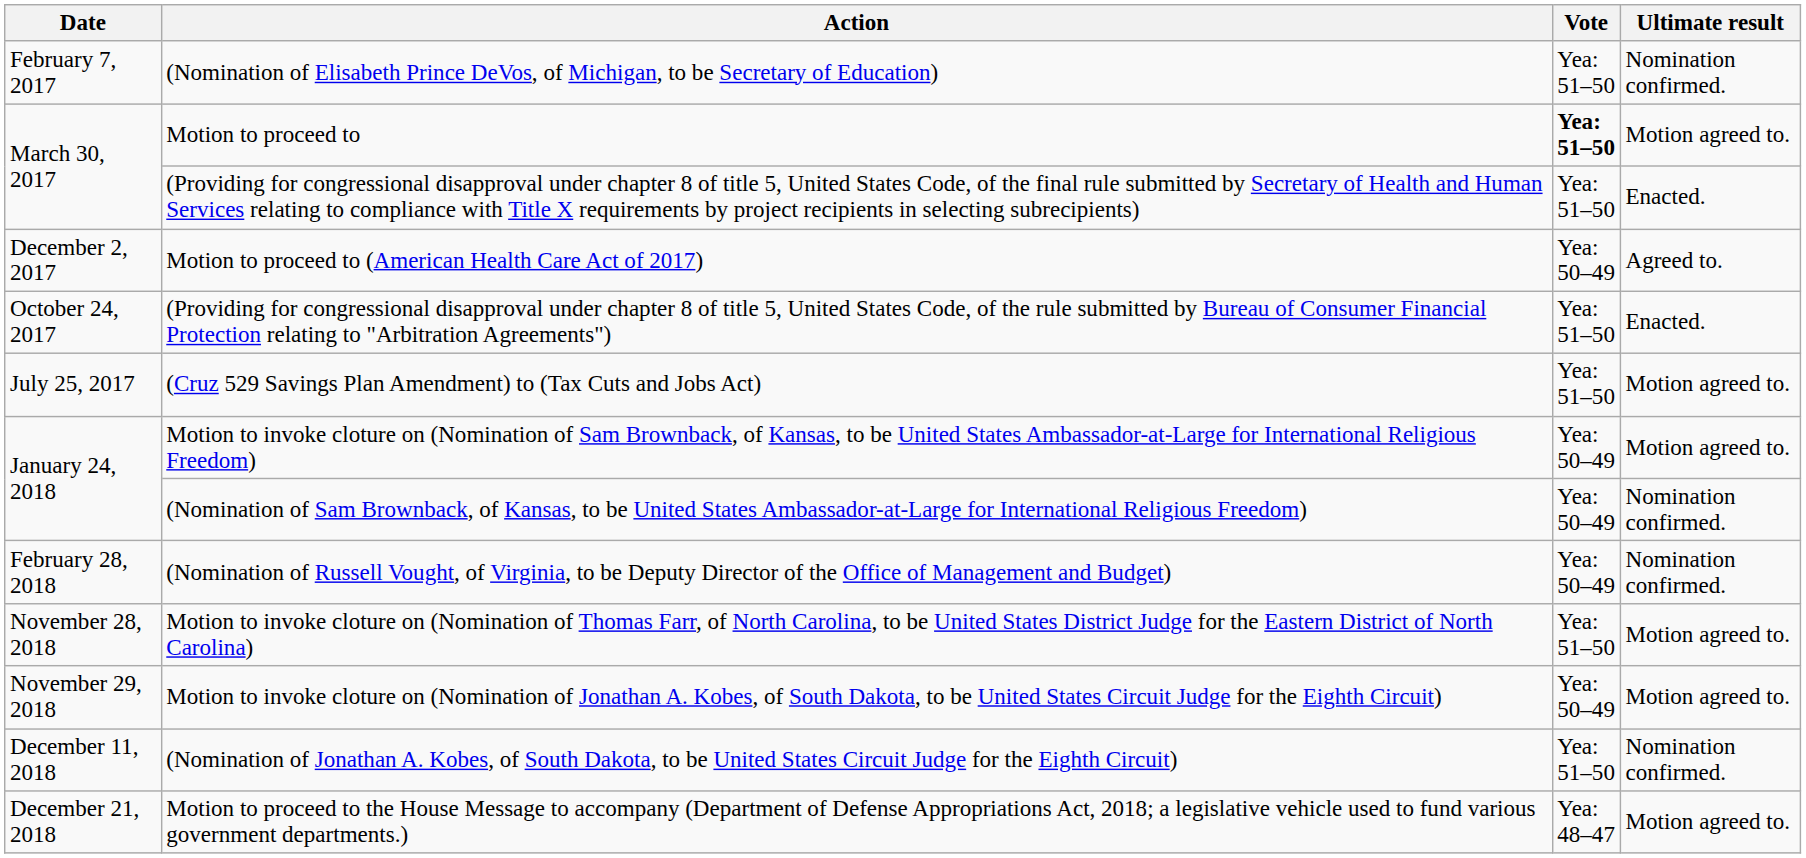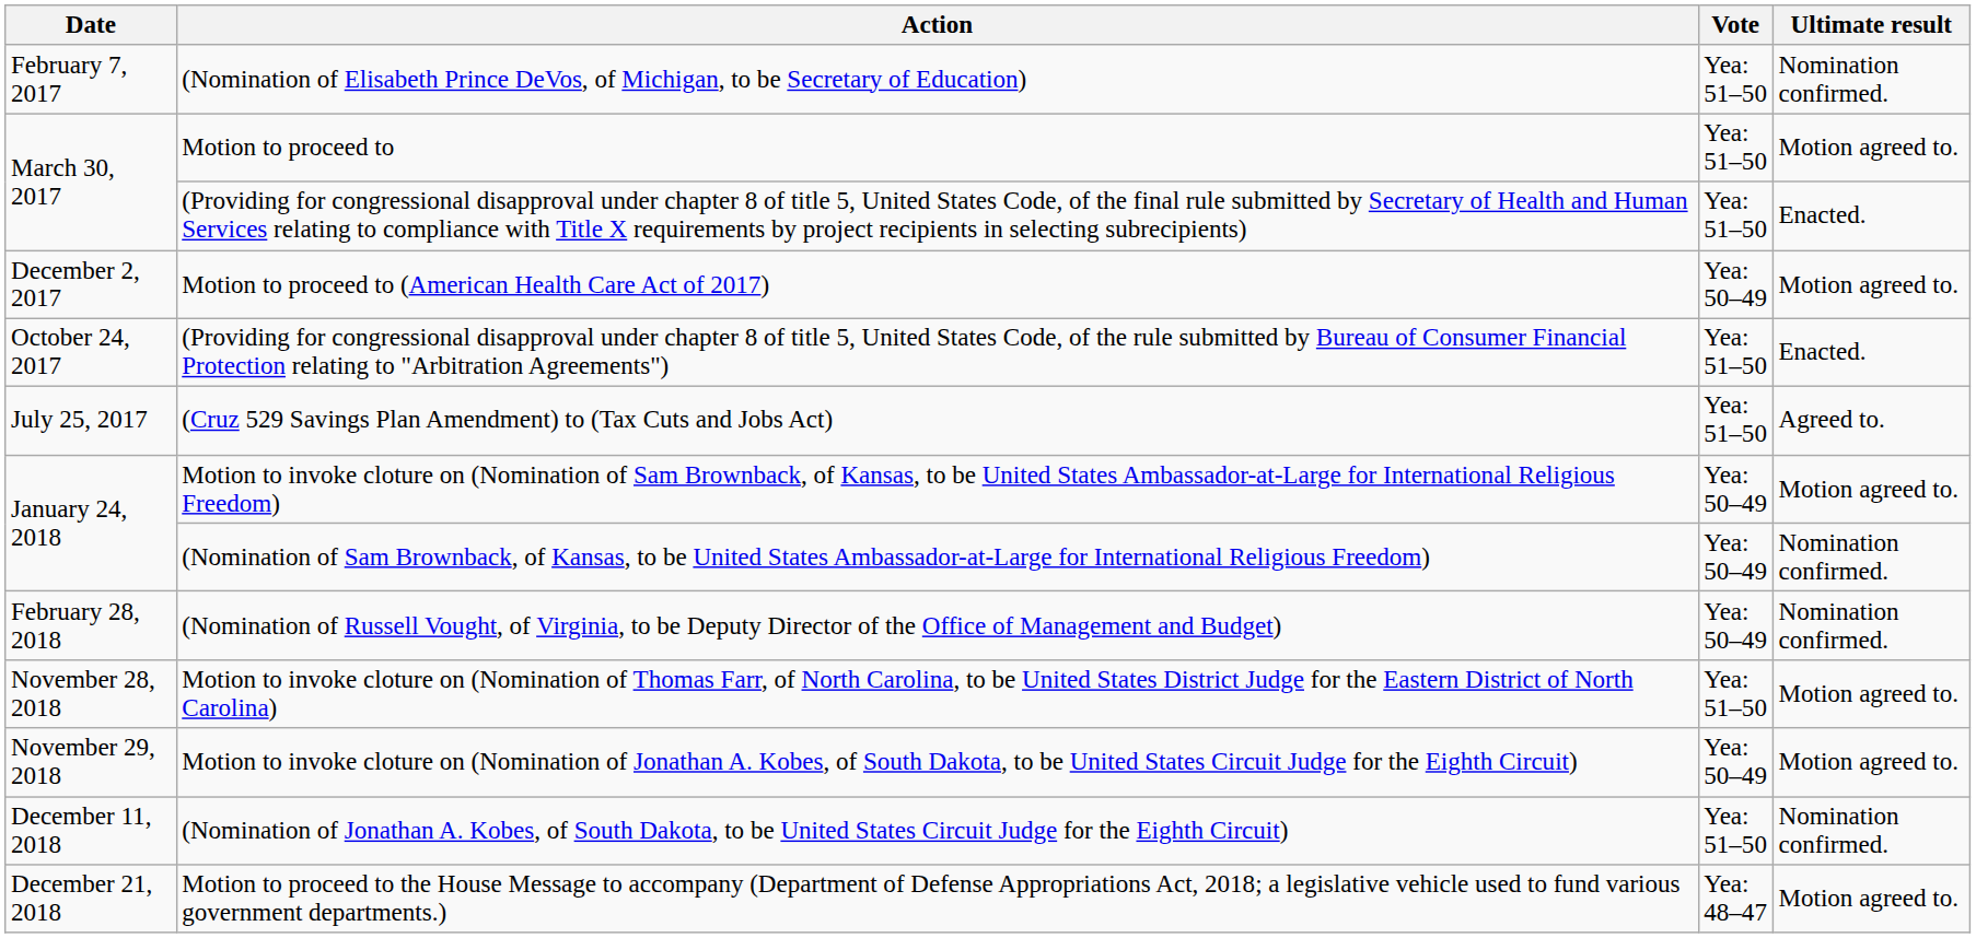Motion to proceed to | Vote: bold -> normal
Motion to proceed to (American Health Care Act of 2017) | Ultimate result: Agreed to. -> Motion agreed to.
(Cruz 529 Savings Plan Amendment) to (Tax Cuts and Jobs Act) | Ultimate result: Motion agreed to. -> Agreed to.
